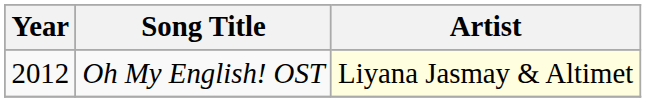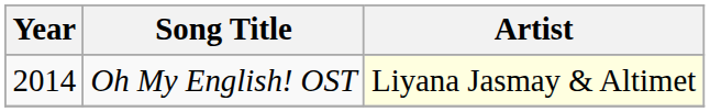Oh My English! OST | Year: 2012 -> 2014
